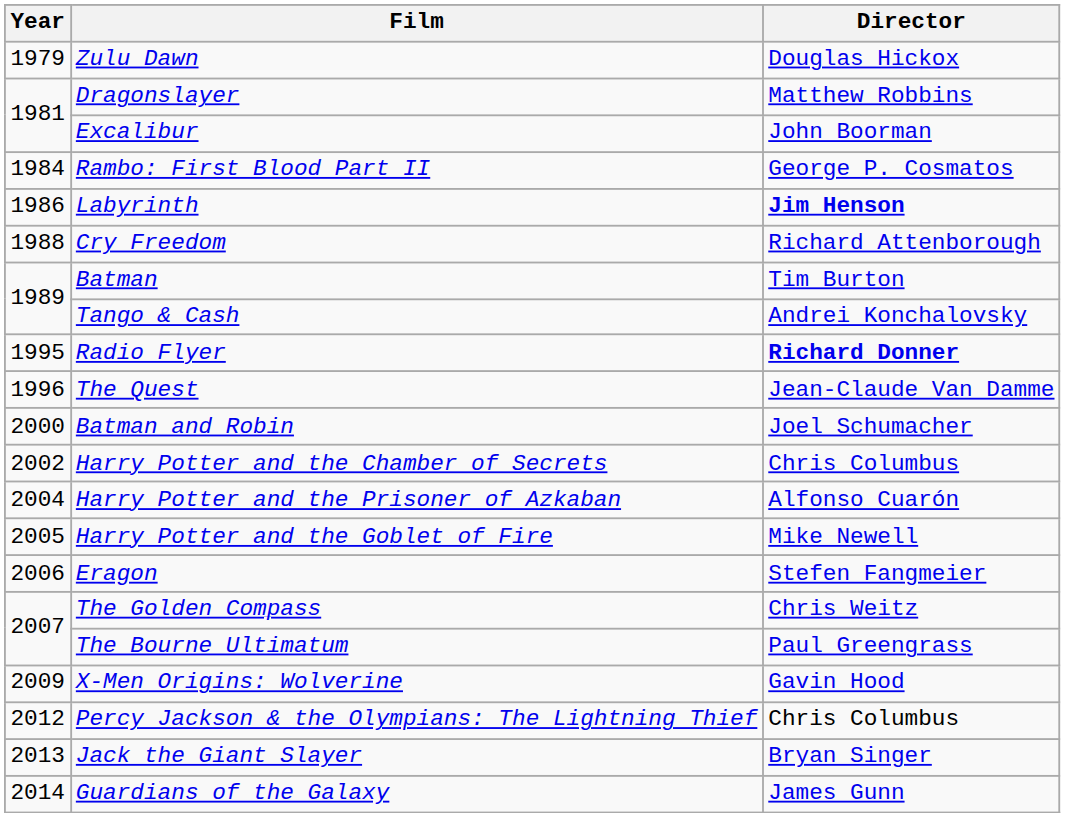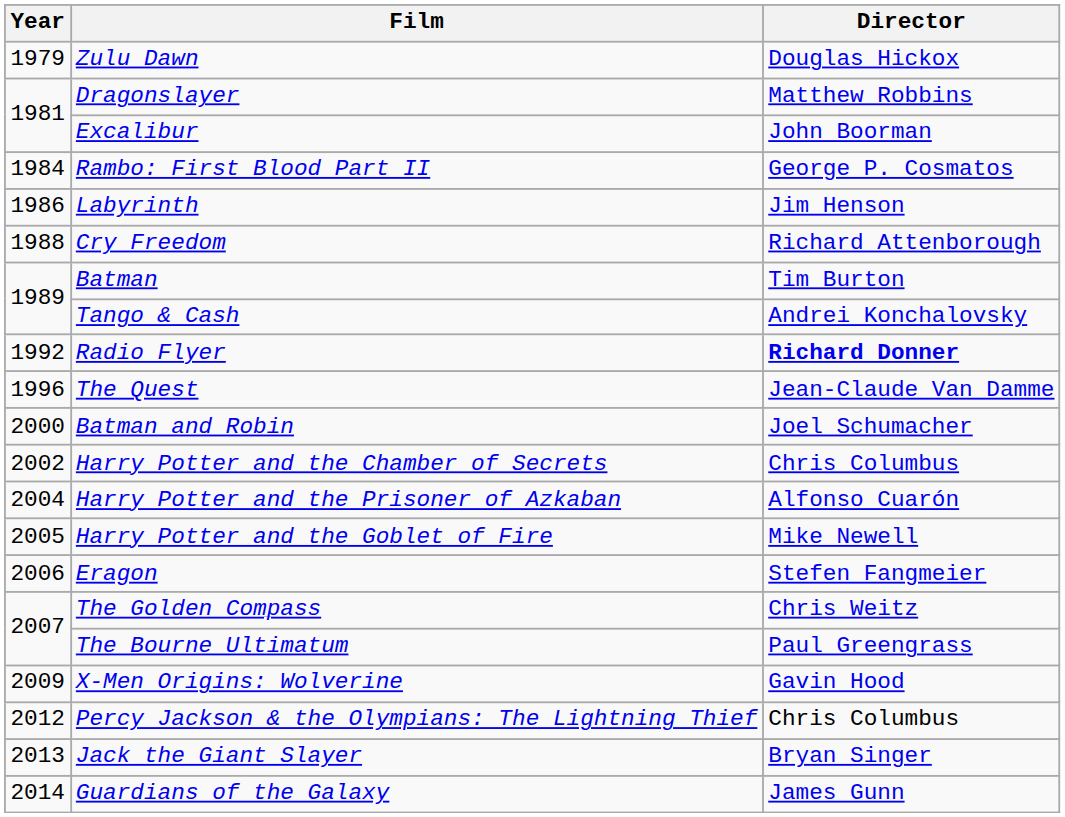Labyrinth | Director: bold -> normal
Radio Flyer | Year: 1995 -> 1992
